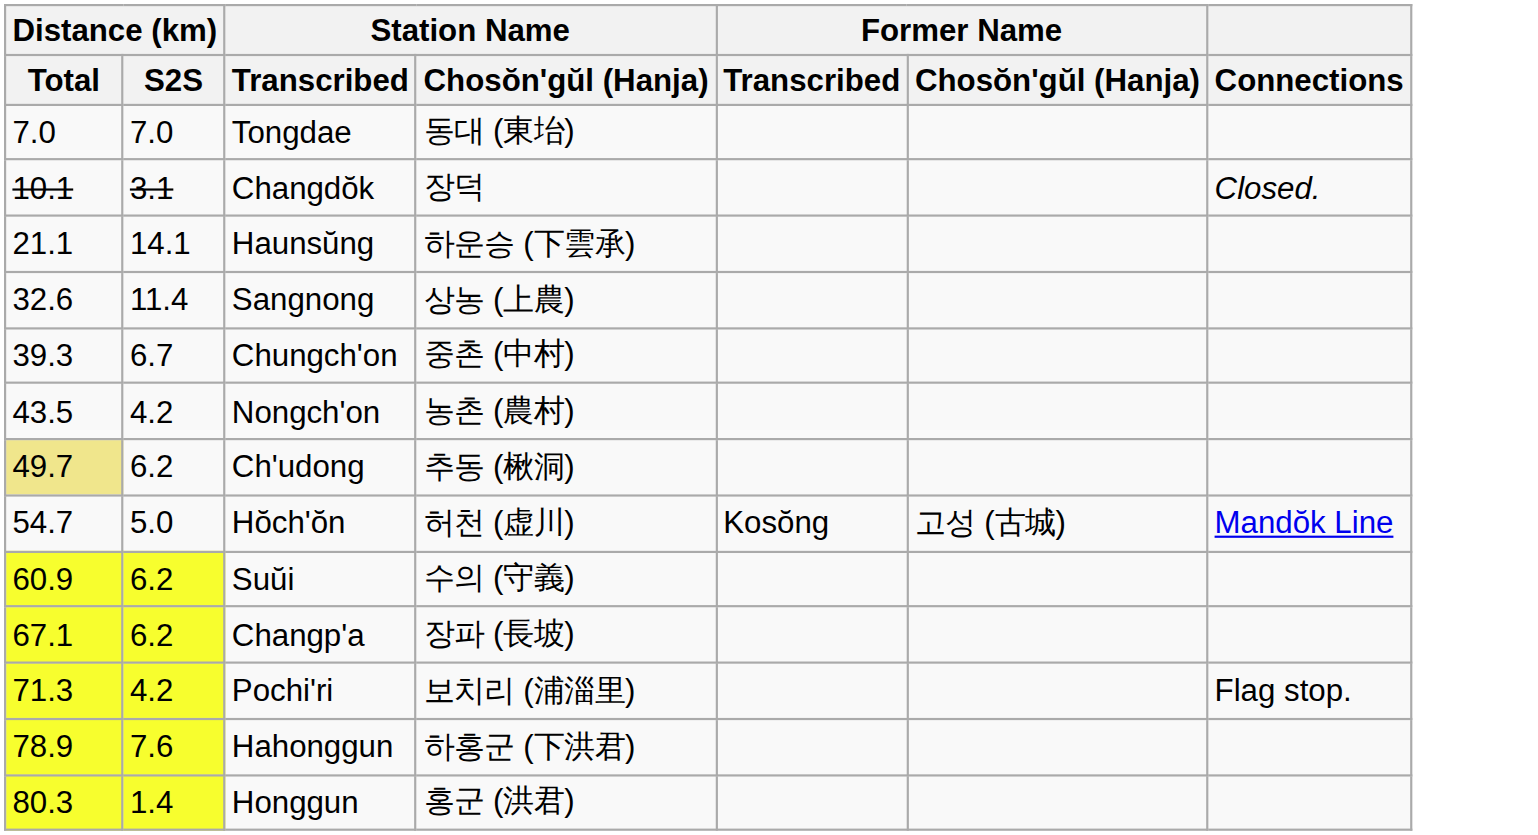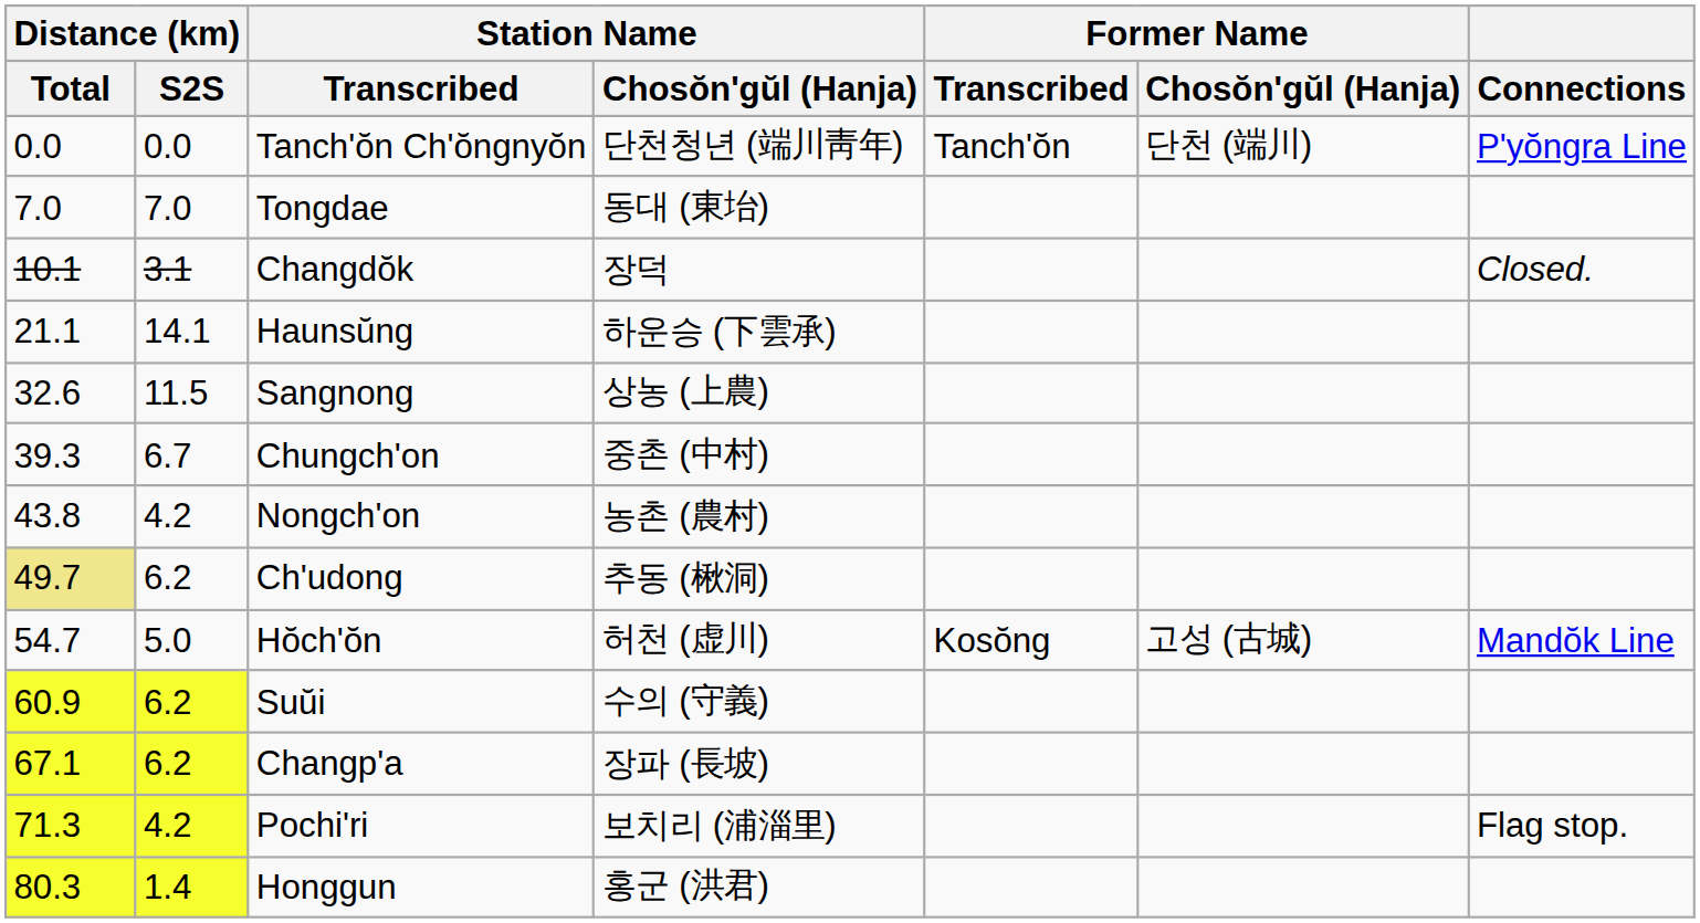+ row: 0.0 | 0.0 | Tanch'ŏn Ch'ŏngnyŏn | 단천청년 (端川靑年) | Tanch'ŏn | 단천 (端川) | P'yŏngra Line
Sangnong | Distance (km) / S2S: 11.4 -> 11.5
Nongch'on | Distance (km) / Total: 43.5 -> 43.8
- row: 78.9 | 7.6 | Hahonggun | 하홍군 (下洪君)
